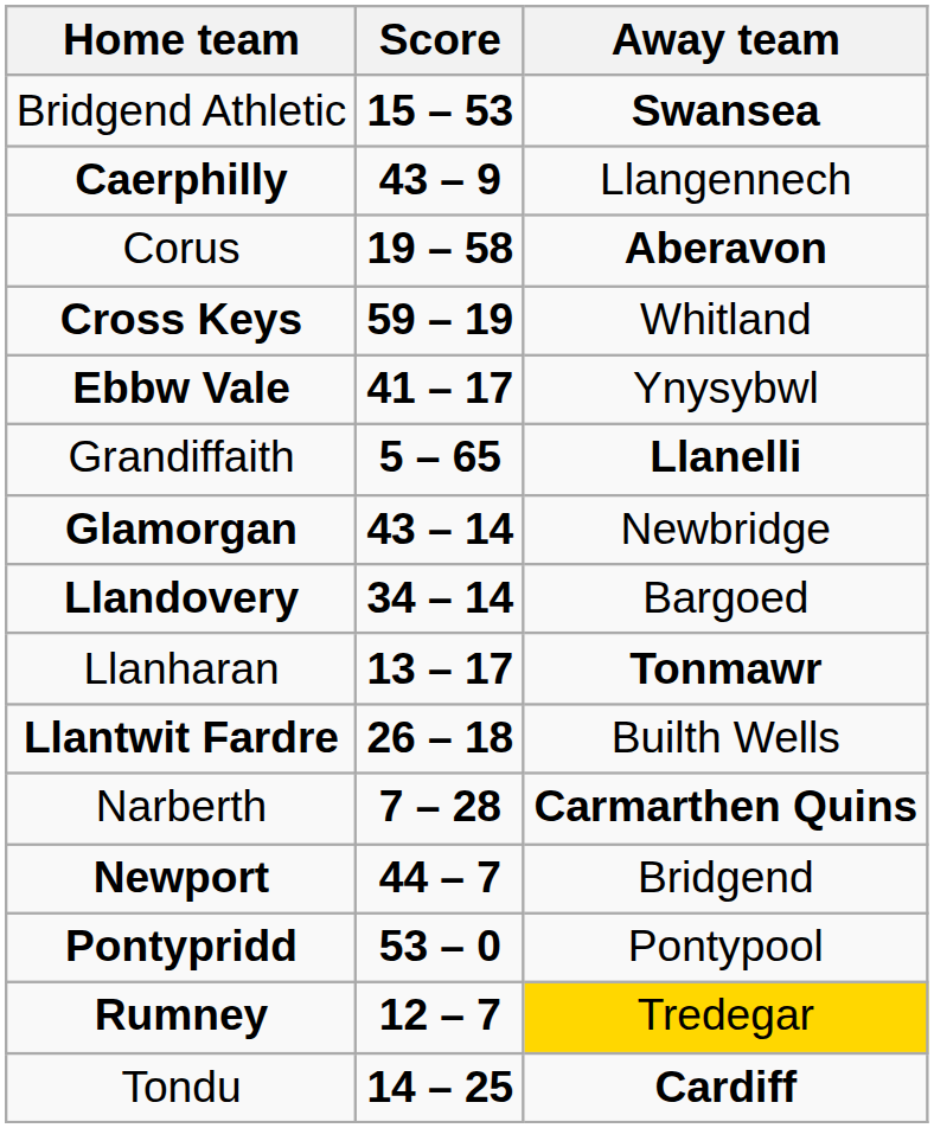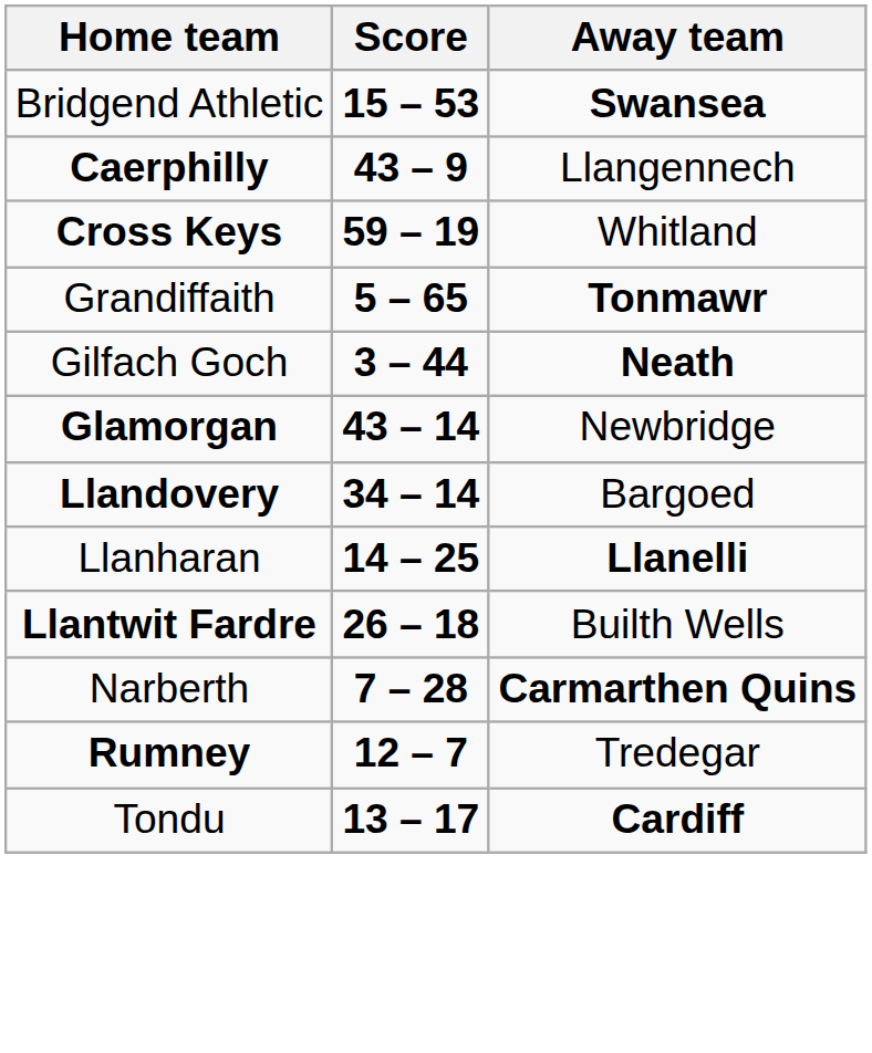- row: Corus | 19 – 58 | Aberavon
- row: Ebbw Vale | 41 – 17 | Ynysybwl
Grandiffaith | Away team: Llanelli -> Tonmawr
+ row: Gilfach Goch | 3 – 44 | Neath
Llanharan | Score: 13 – 17 -> 14 – 25
Llanharan | Away team: Tonmawr -> Llanelli
- row: Newport | 44 – 7 | Bridgend
- row: Pontypridd | 53 – 0 | Pontypool
Rumney | Away team: gold background -> no background
Tondu | Score: 14 – 25 -> 13 – 17
